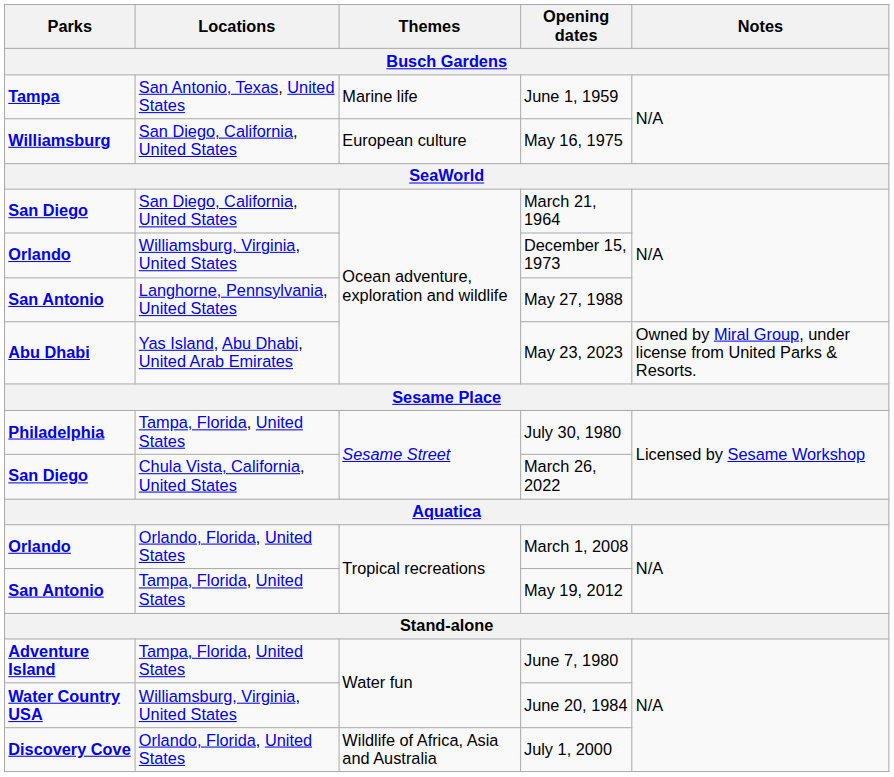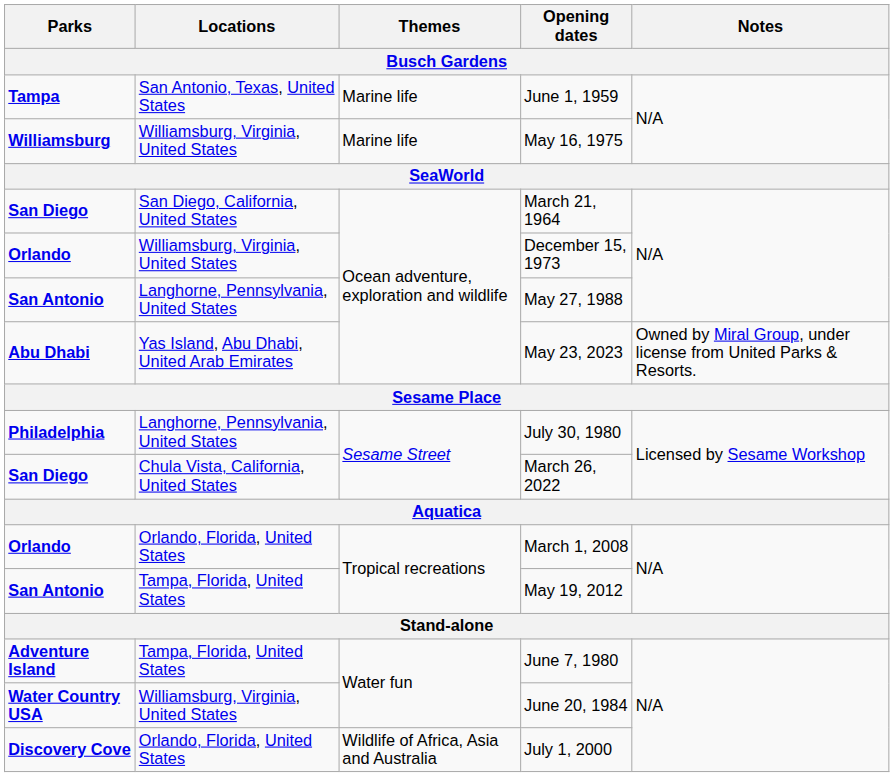May 16, 1975 | Locations: San Diego, California, United States -> Williamsburg, Virginia, United States
May 16, 1975 | Themes: European culture -> Marine life
July 30, 1980 | Locations: Tampa, Florida, United States -> Langhorne, Pennsylvania, United States
